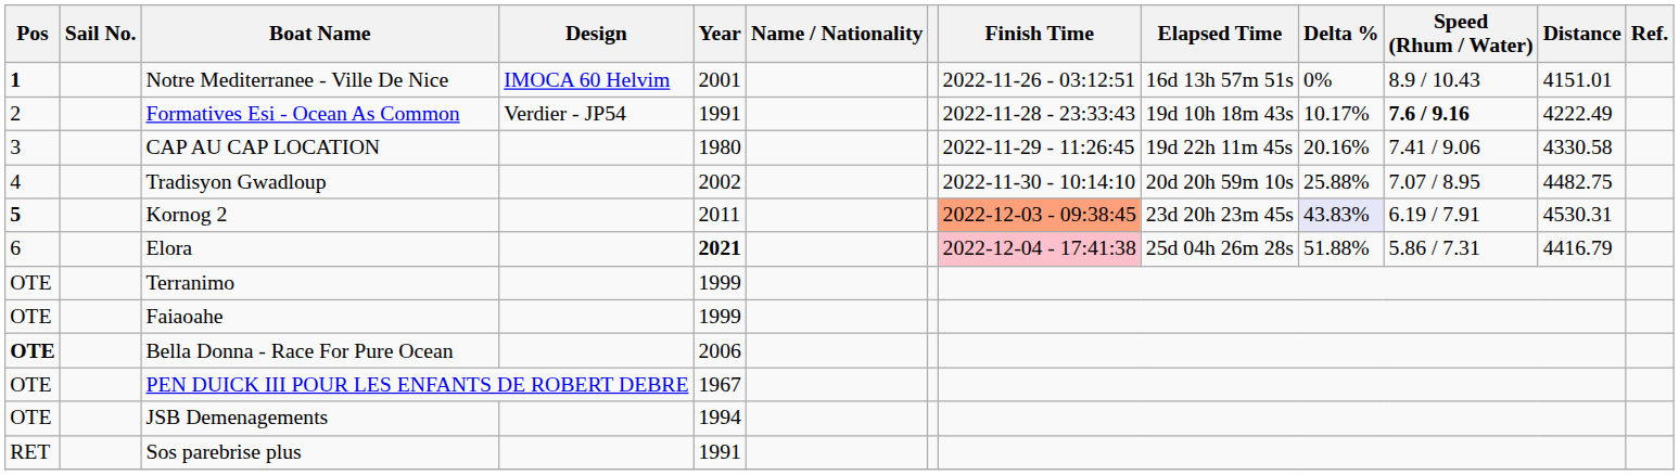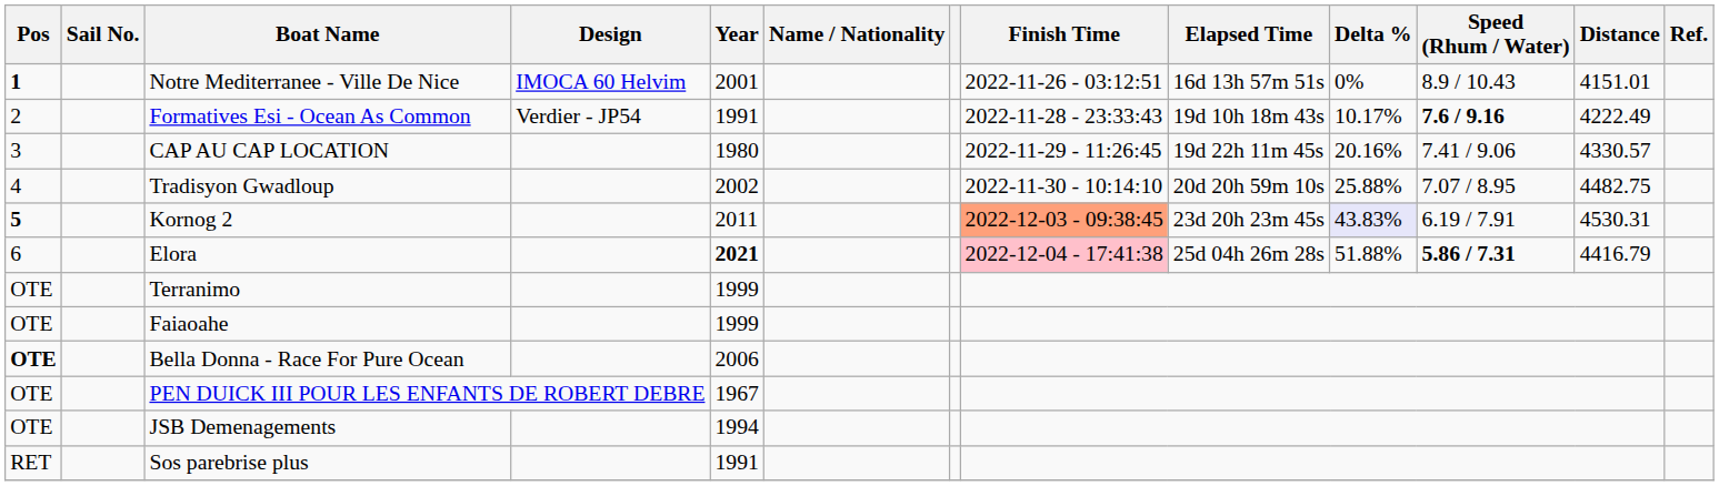CAP AU CAP LOCATION | Distance: 4330.58 -> 4330.57
Elora | Speed (Rhum / Water): normal -> bold
